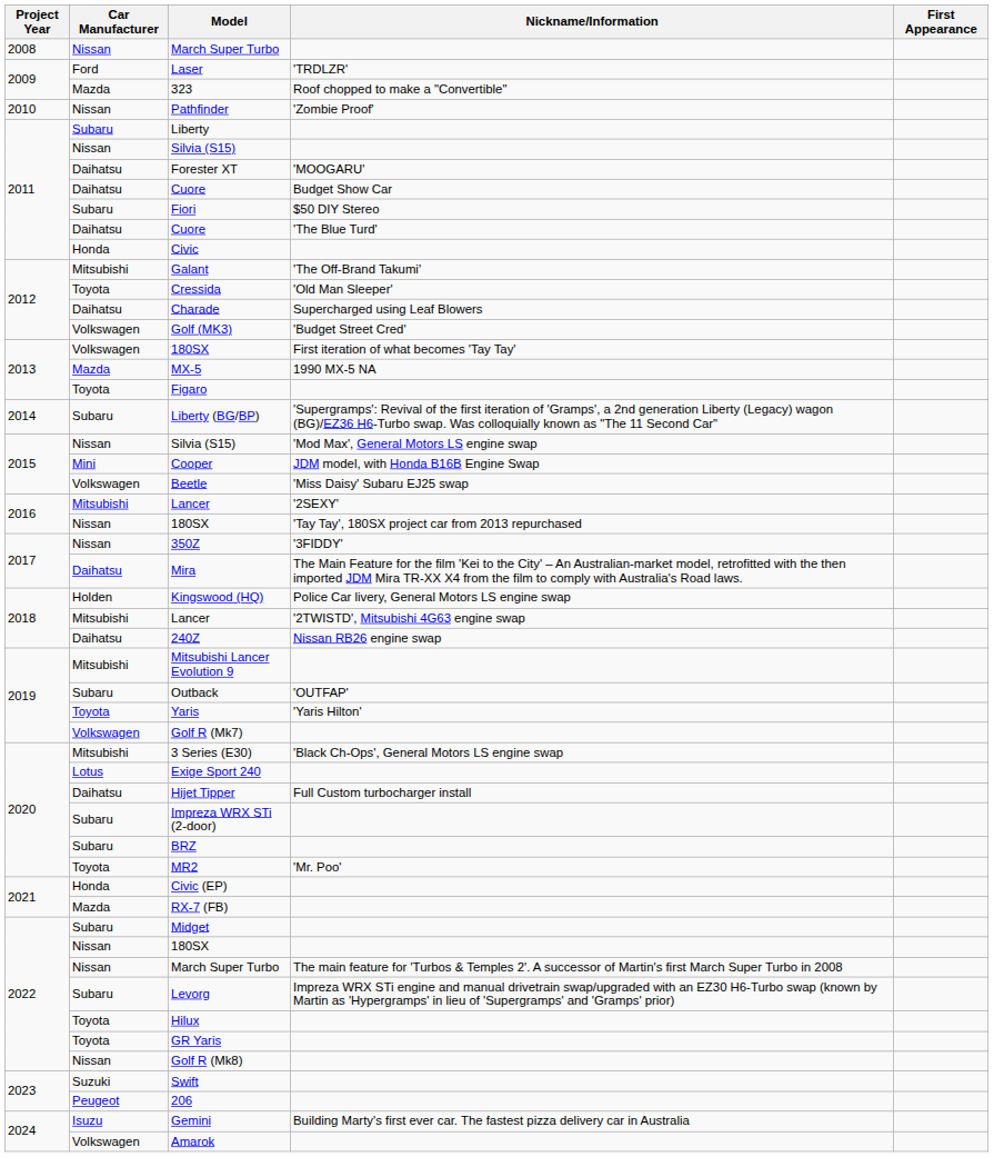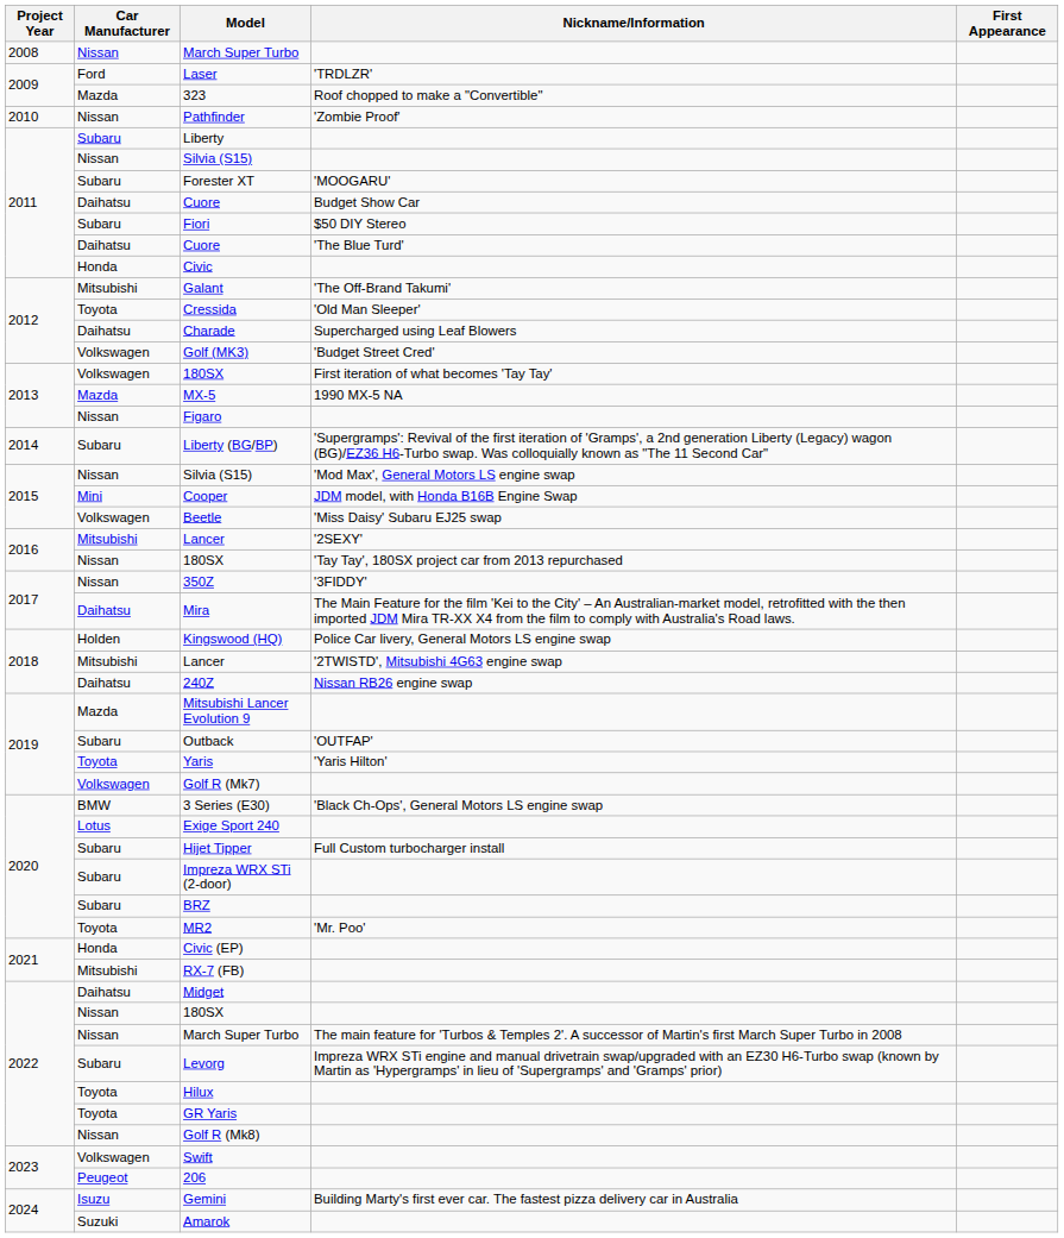Forester XT | Car Manufacturer: Daihatsu -> Subaru
Figaro | Car Manufacturer: Toyota -> Nissan
Mitsubishi Lancer Evolution 9 | Car Manufacturer: Mitsubishi -> Mazda
3 Series (E30) | Car Manufacturer: Mitsubishi -> BMW
Hijet Tipper | Car Manufacturer: Daihatsu -> Subaru
RX-7 (FB) | Car Manufacturer: Mazda -> Mitsubishi
Midget | Car Manufacturer: Subaru -> Daihatsu
Swift | Car Manufacturer: Suzuki -> Volkswagen
Amarok | Car Manufacturer: Volkswagen -> Suzuki
